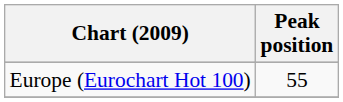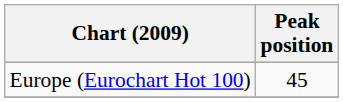Europe (Eurochart Hot 100) | Peak position: 55 -> 45
